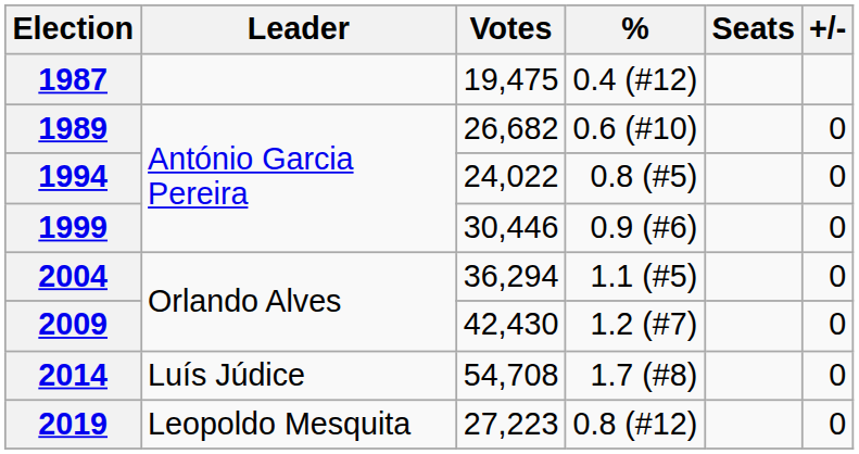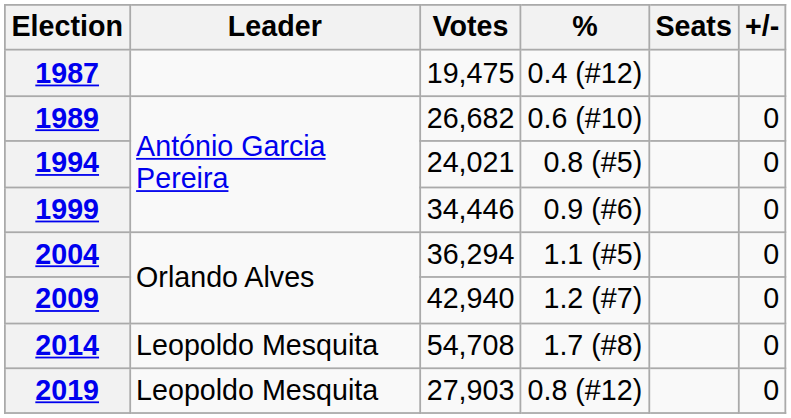1994 | Votes: 24,022 -> 24,021
1999 | Votes: 30,446 -> 34,446
2009 | Votes: 42,430 -> 42,940
2014 | Leader: Luís Júdice -> Leopoldo Mesquita
2019 | Votes: 27,223 -> 27,903
